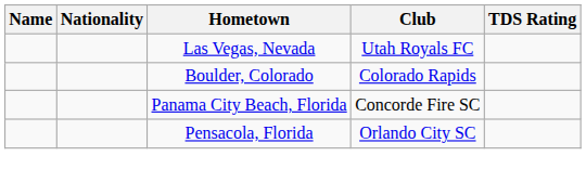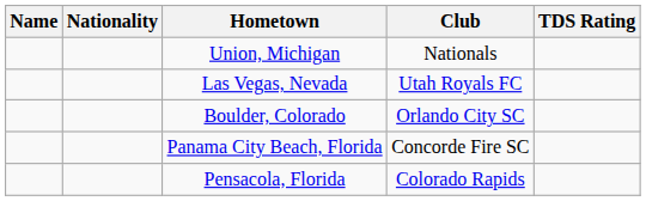+ row: Union, Michigan | Nationals
Boulder, Colorado | Club: Colorado Rapids -> Orlando City SC
Pensacola, Florida | Club: Orlando City SC -> Colorado Rapids
